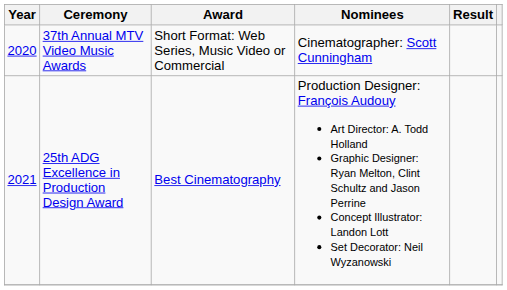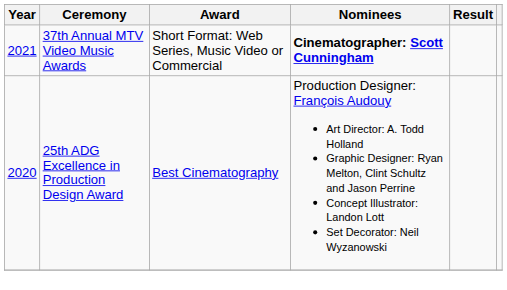37th Annual MTV Video Music Awards | Year: 2020 -> 2021
37th Annual MTV Video Music Awards | Nominees: normal -> bold
25th ADG Excellence in Production Design Award | Year: 2021 -> 2020
